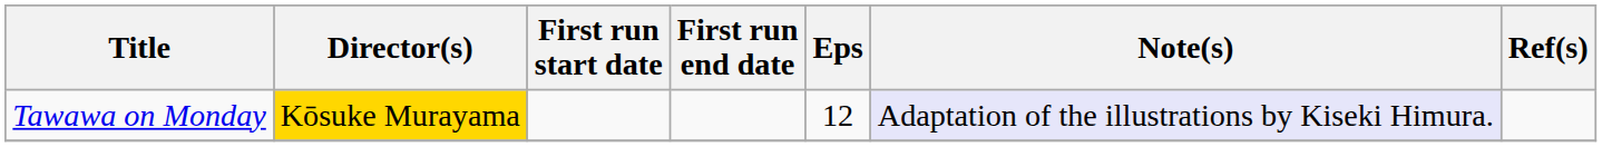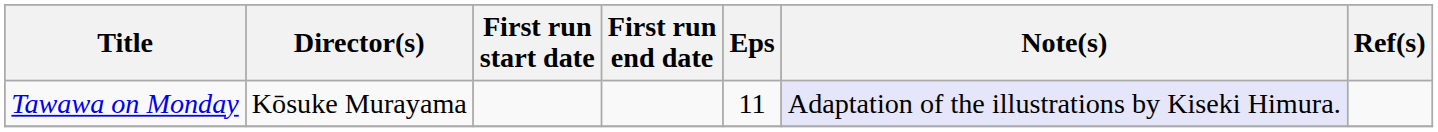Tawawa on Monday | Director(s): gold background -> no background
Tawawa on Monday | Eps: 12 -> 11
